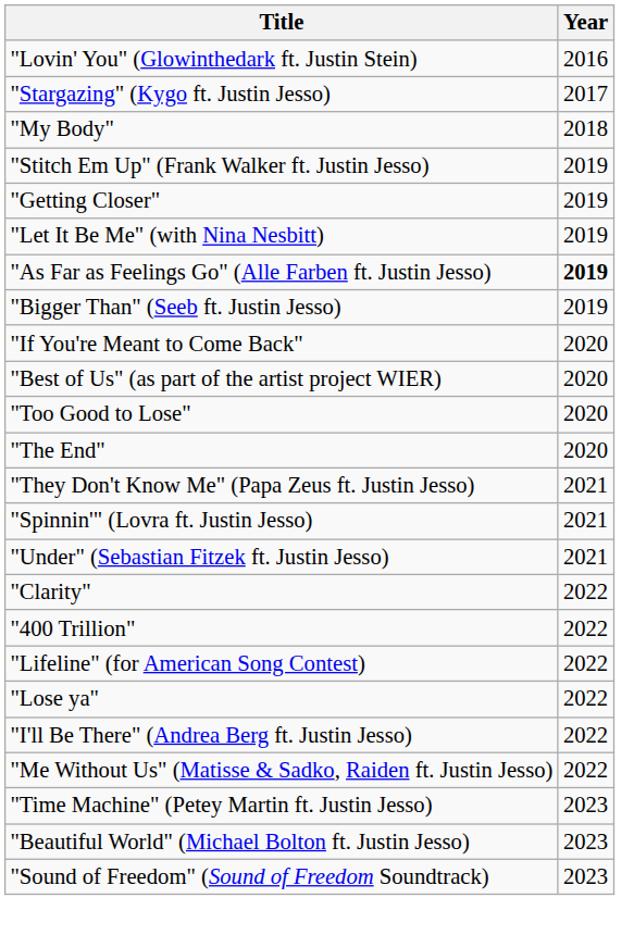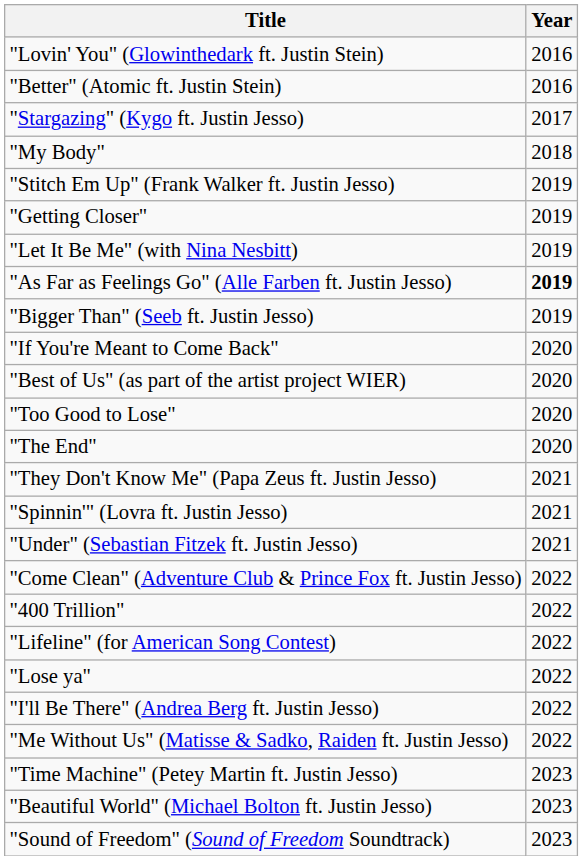+ row: "Better" (Atomic ft. Justin Stein) | 2016
- row: "Clarity" | 2022
+ row: "Come Clean" (Adventure Club & Prince Fox ft. Justin Jesso) | 2022
